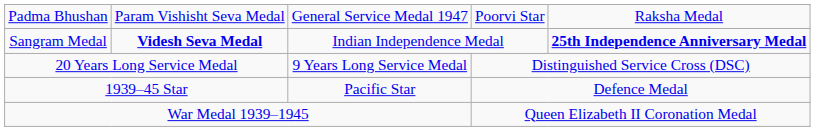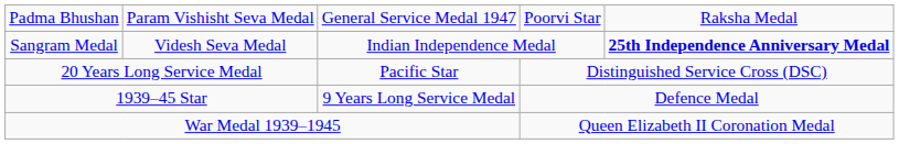Sangram Medal | column 2: bold -> normal
20 Years Long Service Medal | column 3: 9 Years Long Service Medal -> Pacific Star
1939–45 Star | column 3: Pacific Star -> 9 Years Long Service Medal
